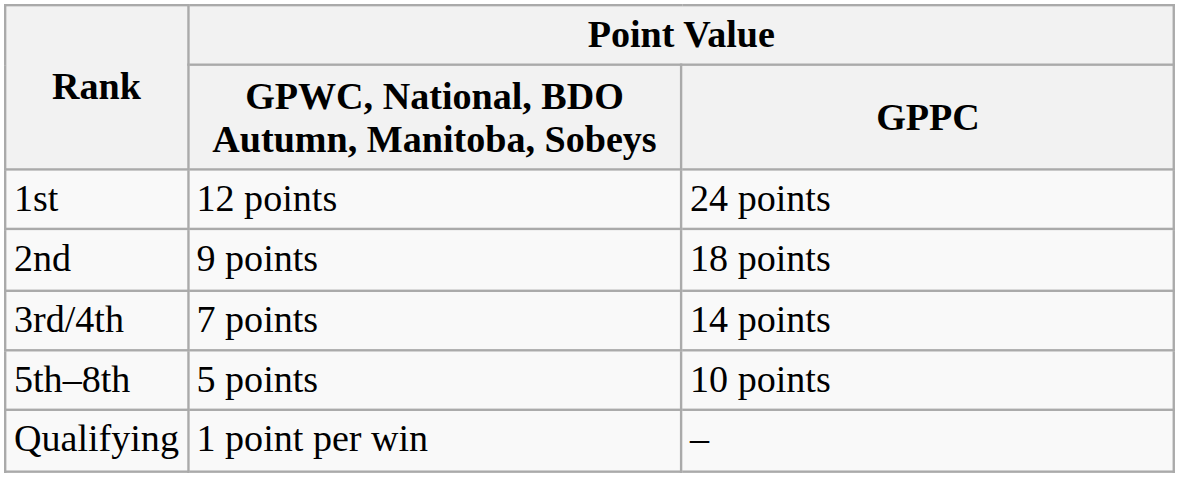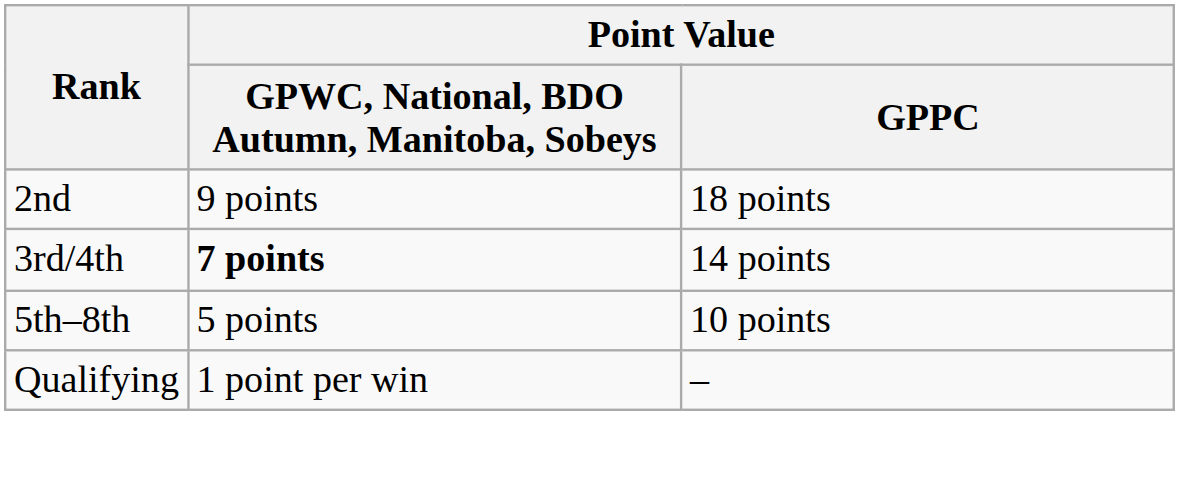- row: 1st | 12 points | 24 points
3rd/4th | Point Value / GPWC, National, BDO Autumn, Manitoba, Sobeys: normal -> bold
